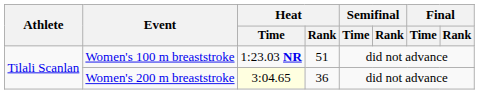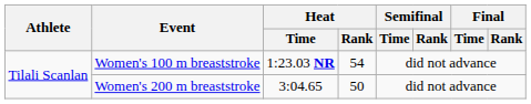Women's 100 m breaststroke | Heat / Rank: 51 -> 54
Women's 200 m breaststroke | Heat / Time: lightyellow background -> no background
Women's 200 m breaststroke | Heat / Rank: 36 -> 50
